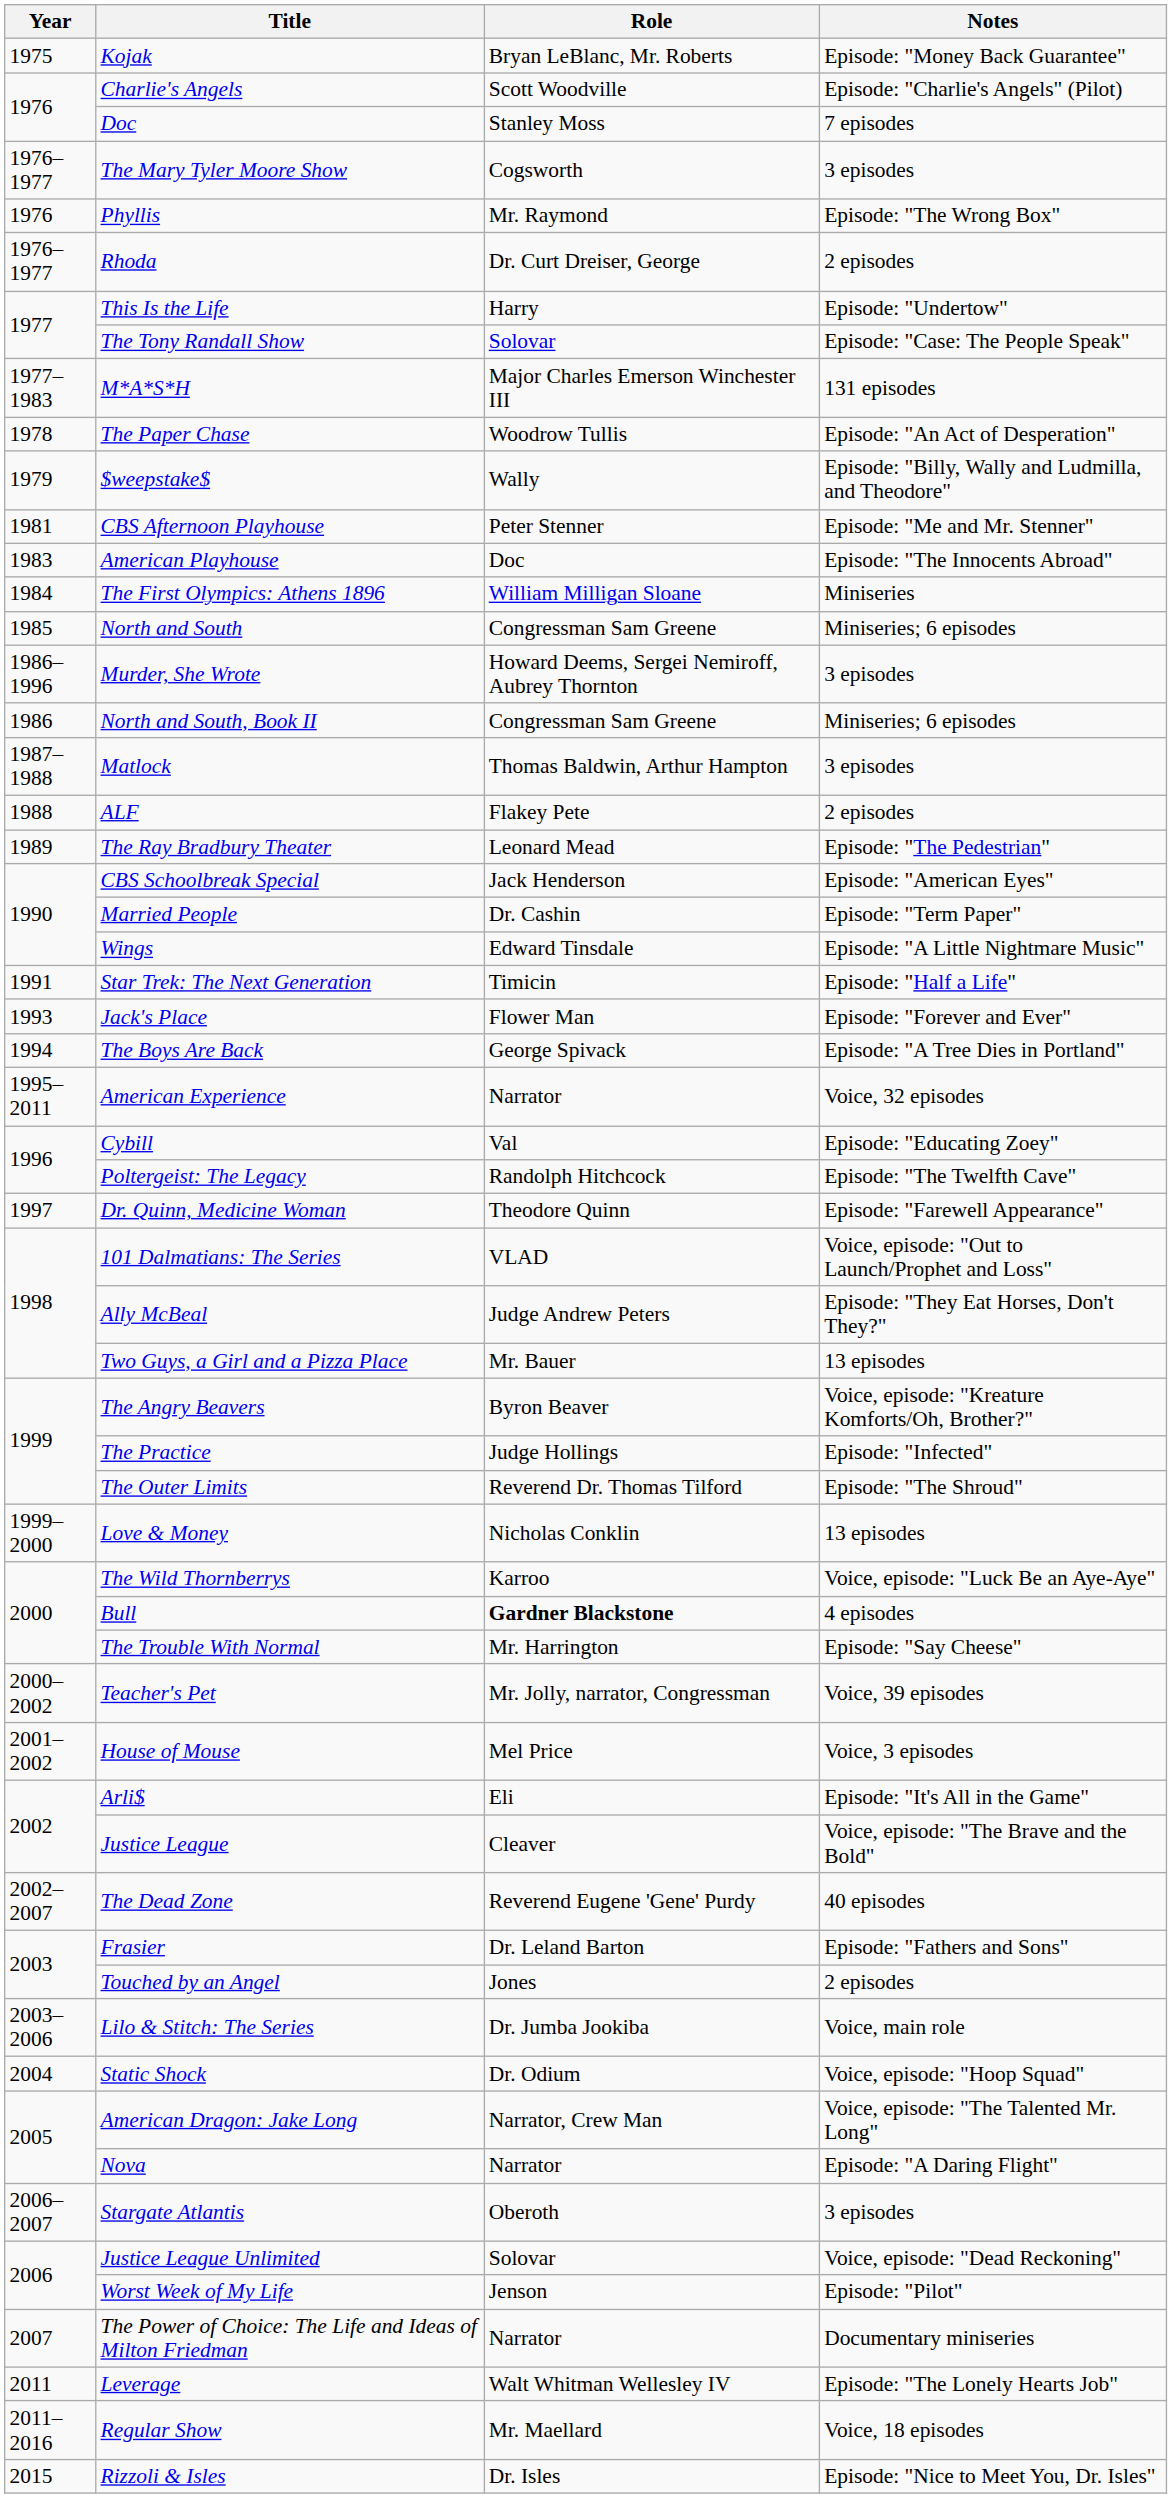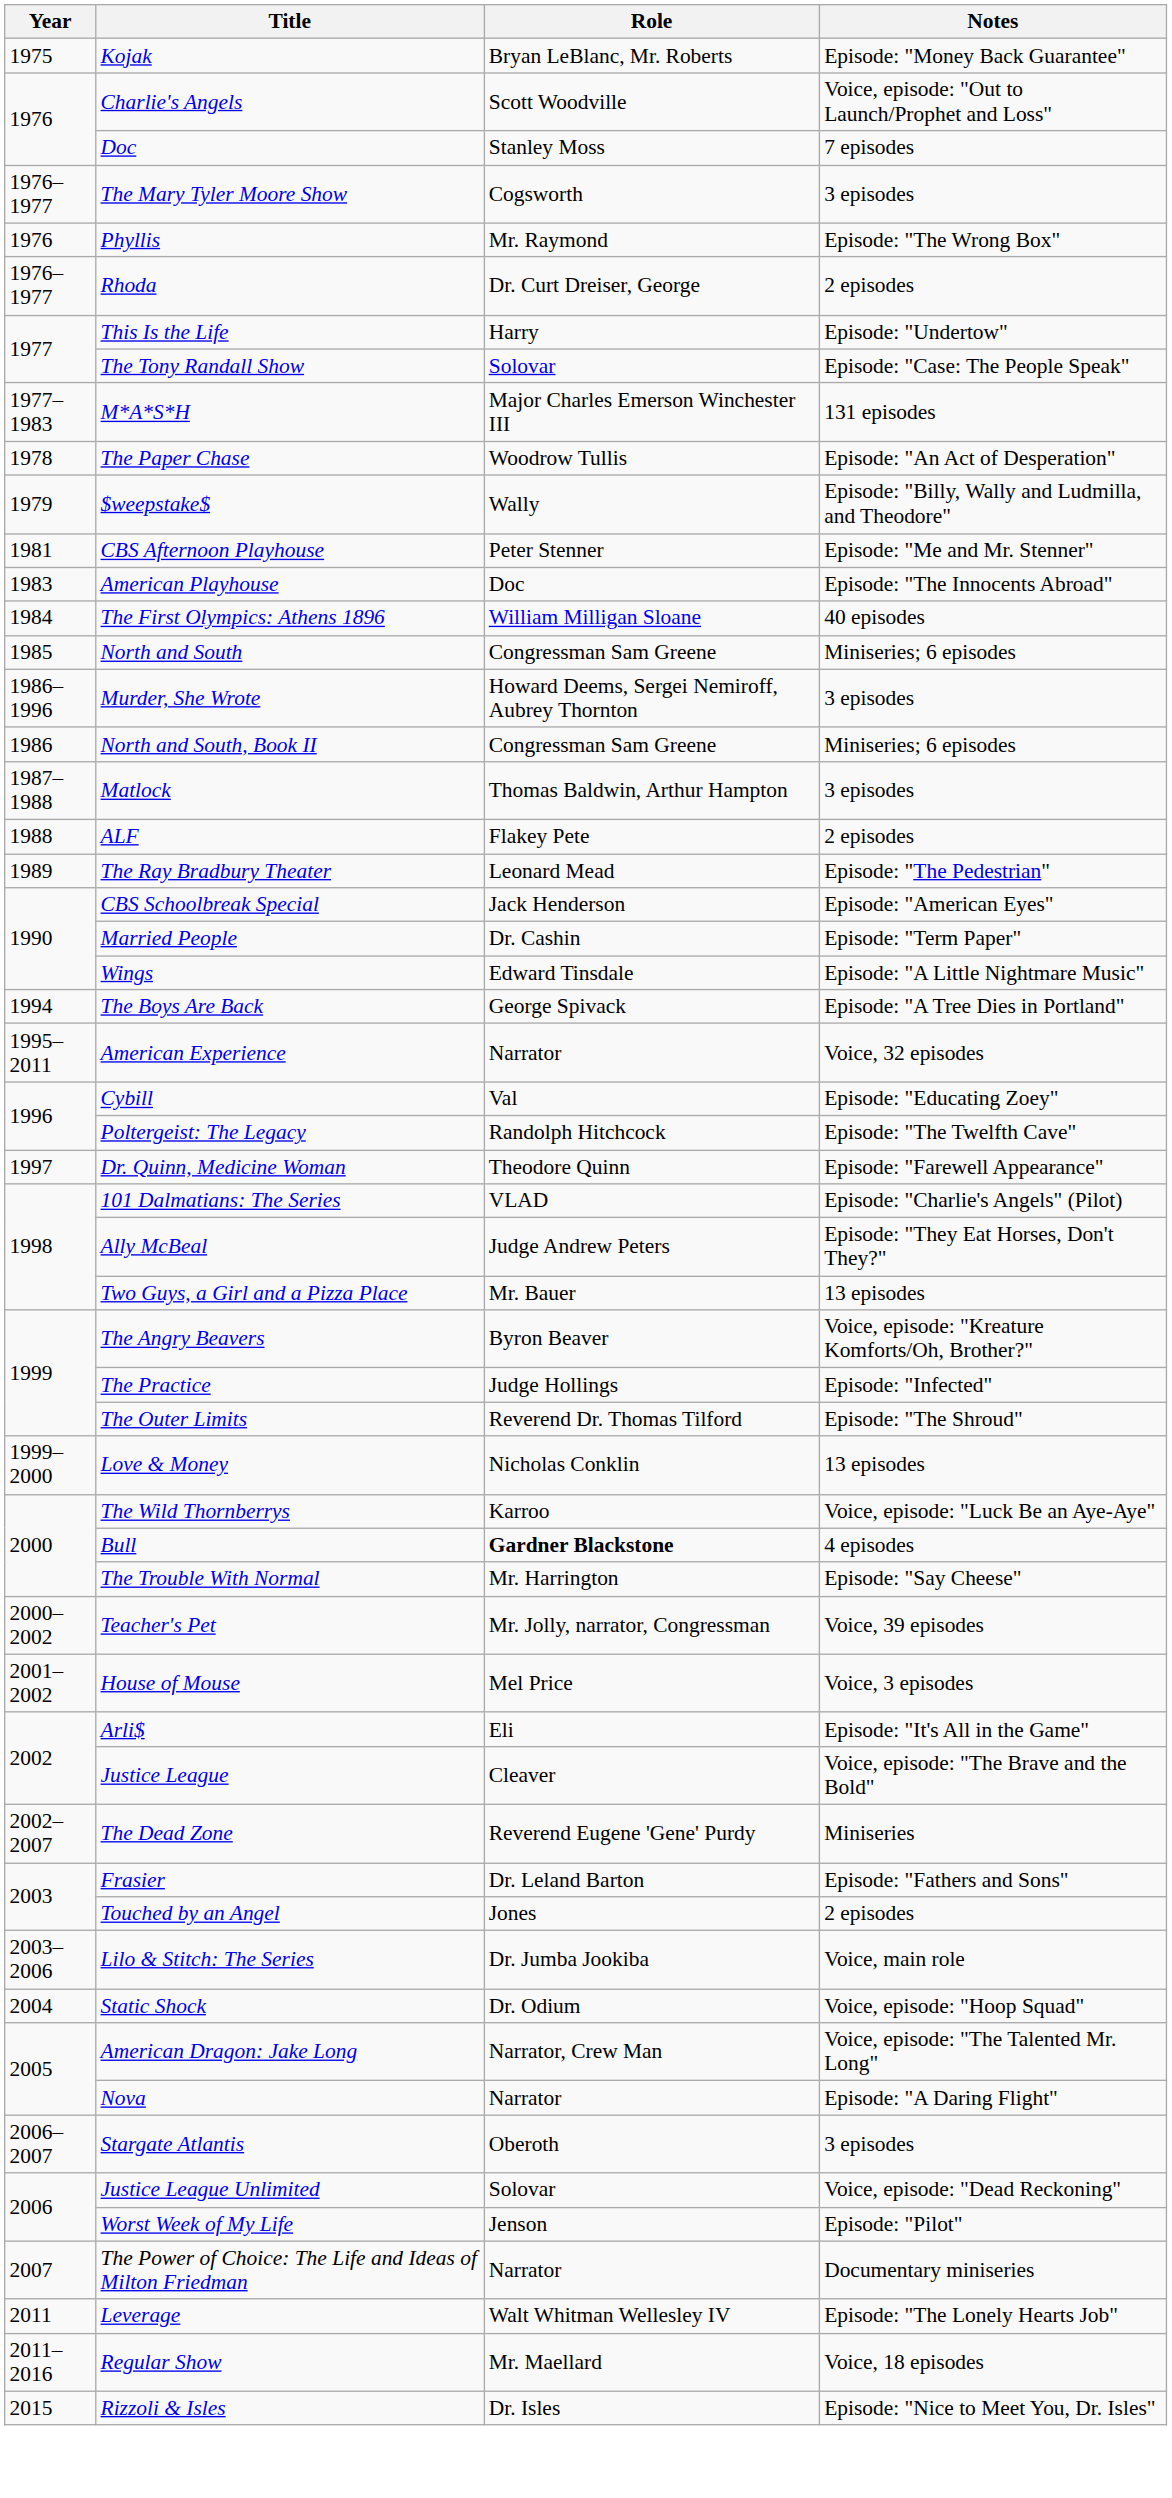Charlie's Angels | Notes: Episode: "Charlie's Angels" (Pilot) -> Voice, episode: "Out to Launch/Prophet and Loss"
The First Olympics: Athens 1896 | Notes: Miniseries -> 40 episodes
- row: 1991 | Star Trek: The Next Generation | Timicin | Episode: "Half a Life"
- row: 1993 | Jack's Place | Flower Man | Episode: "Forever and Ever"
101 Dalmatians: The Series | Notes: Voice, episode: "Out to Launch/Prophet and Loss" -> Episode: "Charlie's Angels" (Pilot)
The Dead Zone | Notes: 40 episodes -> Miniseries
